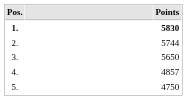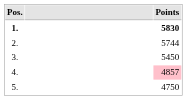3. | Points: 5650 -> 5450
4. | Points: no background -> pink background
